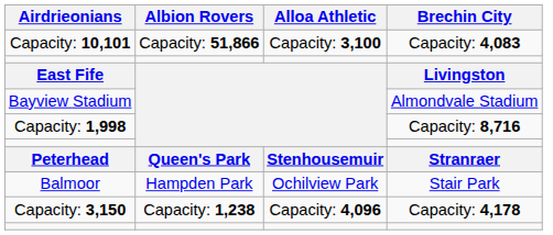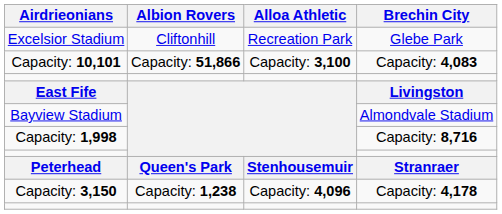+ row: Excelsior Stadium | Cliftonhill | Recreation Park | Glebe Park
- row: Balmoor | Hampden Park | Ochilview Park | Stair Park
